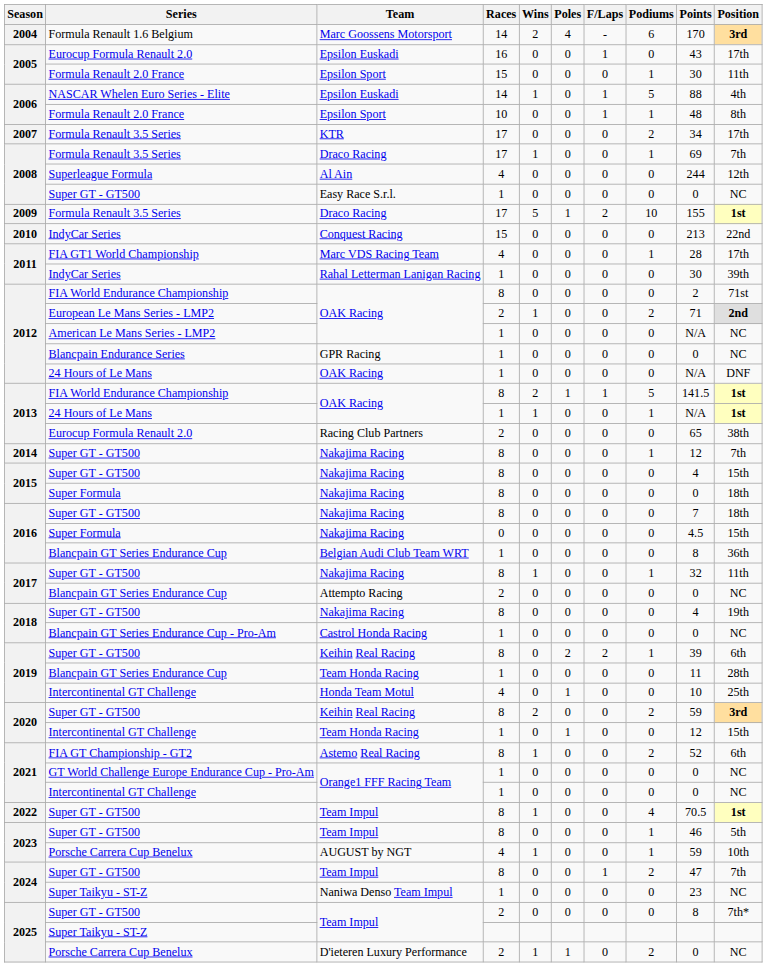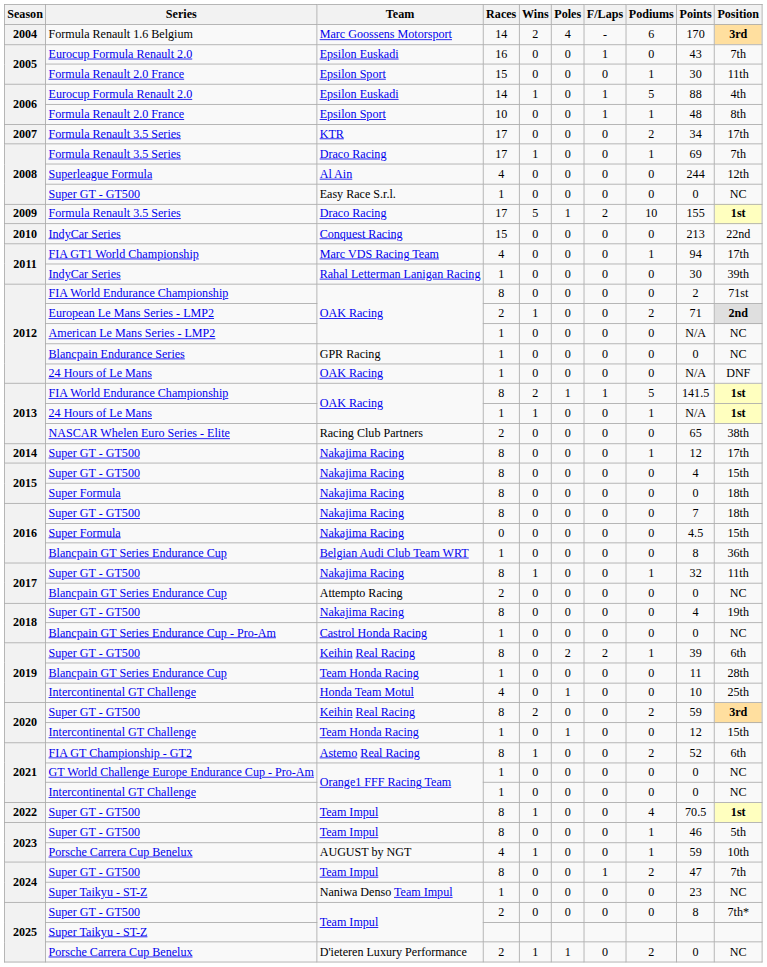2005 / Epsilon Euskadi | Position: 17th -> 7th
2006 / Epsilon Euskadi | Series: NASCAR Whelen Euro Series - Elite -> Eurocup Formula Renault 2.0
Marc VDS Racing Team | Points: 28 -> 94
Racing Club Partners | Series: Eurocup Formula Renault 2.0 -> NASCAR Whelen Euro Series - Elite
2014 / Nakajima Racing | Position: 7th -> 17th
